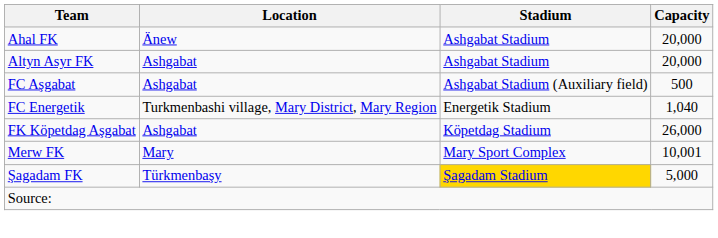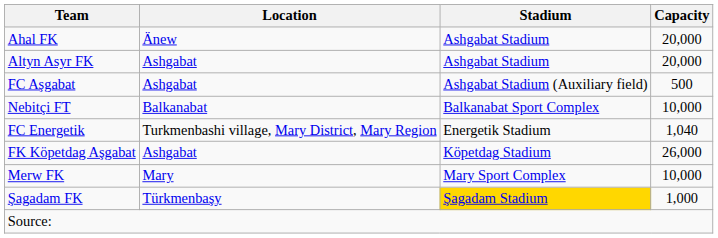+ row: Nebitçi FT | Balkanabat | Balkanabat Sport Complex | 10,000
Merw FK | Capacity: 10,001 -> 10,000
Şagadam FK | Capacity: 5,000 -> 1,000
